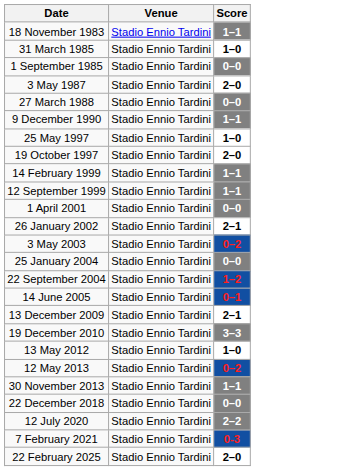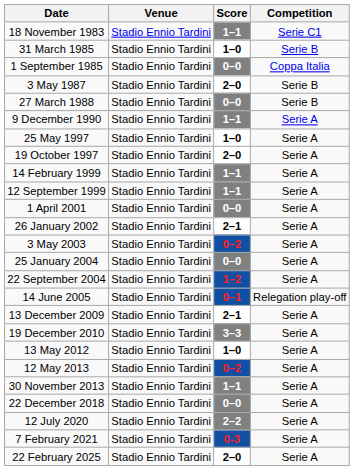+ column: Competition | Serie C1 | Serie B | Coppa Italia | Serie B | Serie B | Serie A | Serie A | Serie A | Serie A | Serie A | Serie A | Serie A | Serie A | Serie A | Serie A | Relegation play-off | Serie A | Serie A | Serie A | Serie A | Serie A | Serie A | Serie A | Serie A | Serie A
